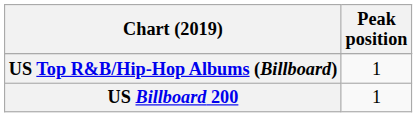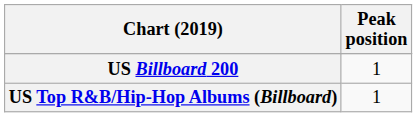rows swapped: US Billboard 200 <-> US Top R&B/Hip-Hop Albums (Billboard)
